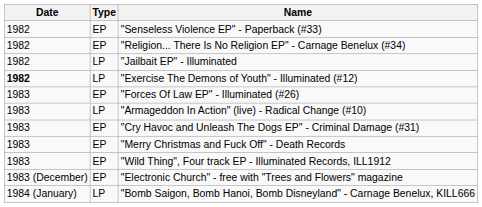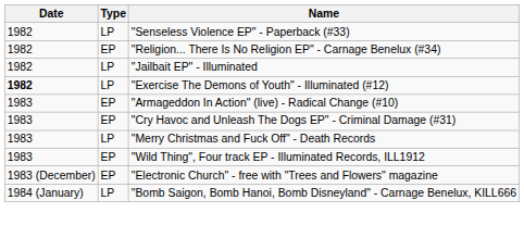"Senseless Violence EP" - Paperback (#33) | Type: EP -> LP
- row: 1983 | EP | "Forces Of Law EP" - Illuminated (#26)
"Armageddon In Action" (live) - Radical Change (#10) | Type: LP -> EP
"Merry Christmas and Fuck Off" - Death Records | Type: EP -> LP
